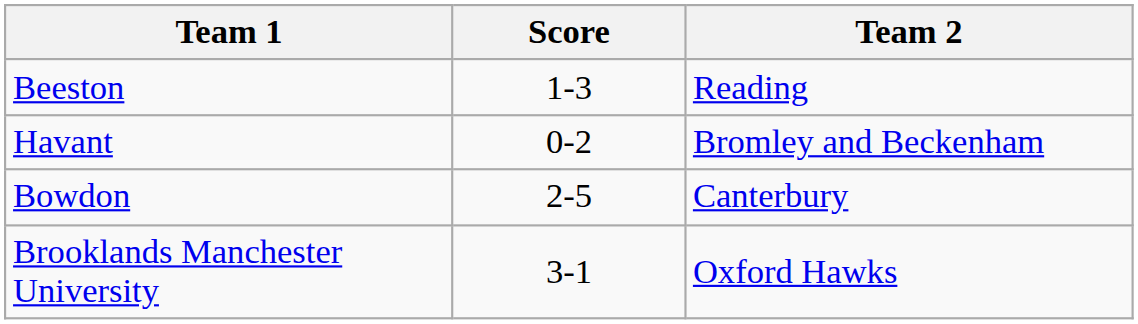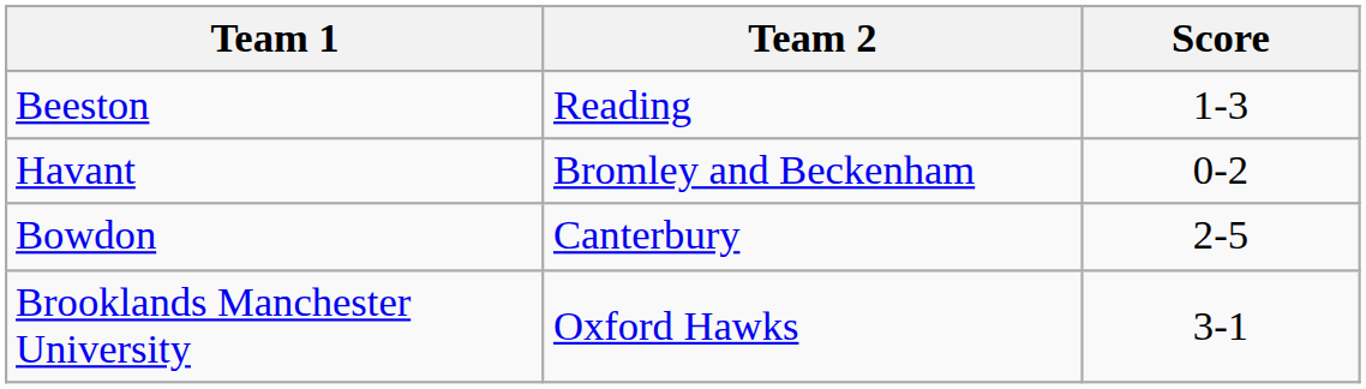columns swapped: Team 2 <-> Score
